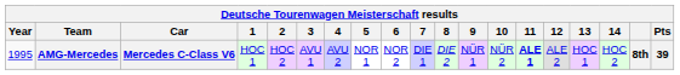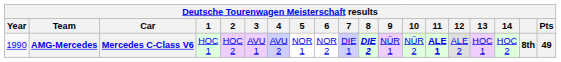AMG-Mercedes | Year: 1995 -> 1990
AMG-Mercedes | 8: normal -> bold
AMG-Mercedes | Pts: 39 -> 49
